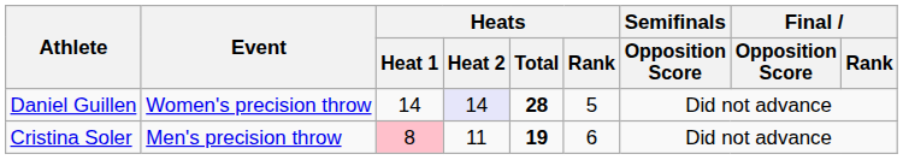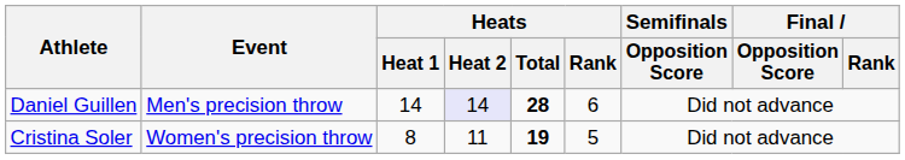Daniel Guillen | Event: Women's precision throw -> Men's precision throw
Daniel Guillen | Heats / Rank: 5 -> 6
Cristina Soler | Event: Men's precision throw -> Women's precision throw
Cristina Soler | Heats / Heat 1: pink background -> no background
Cristina Soler | Heats / Rank: 6 -> 5
